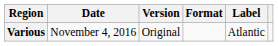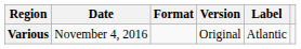columns swapped: Format <-> Version
